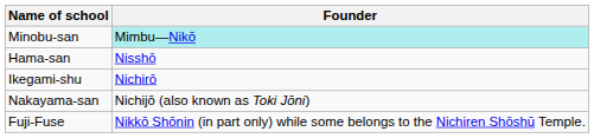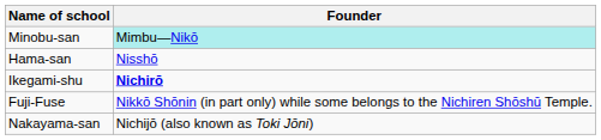Ikegami-shu | Founder: normal -> bold
rows swapped: Nakayama-san <-> Fuji-Fuse
